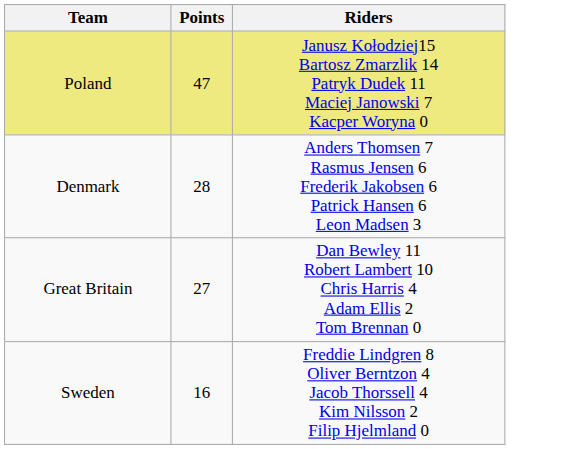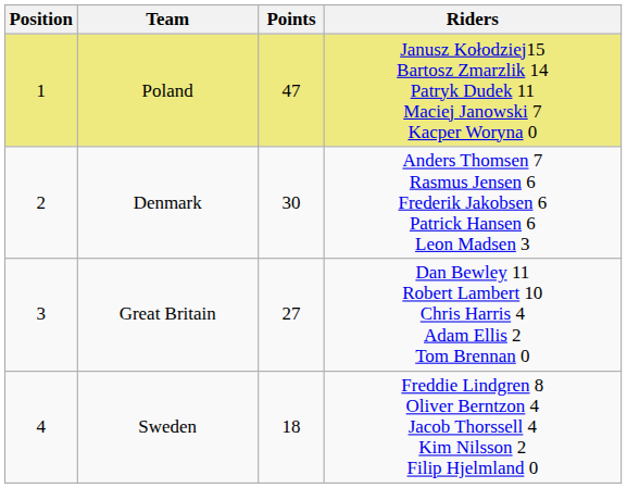+ column: Position | 1 | 2 | 3 | 4
Denmark | Points: 28 -> 30
Sweden | Points: 16 -> 18
